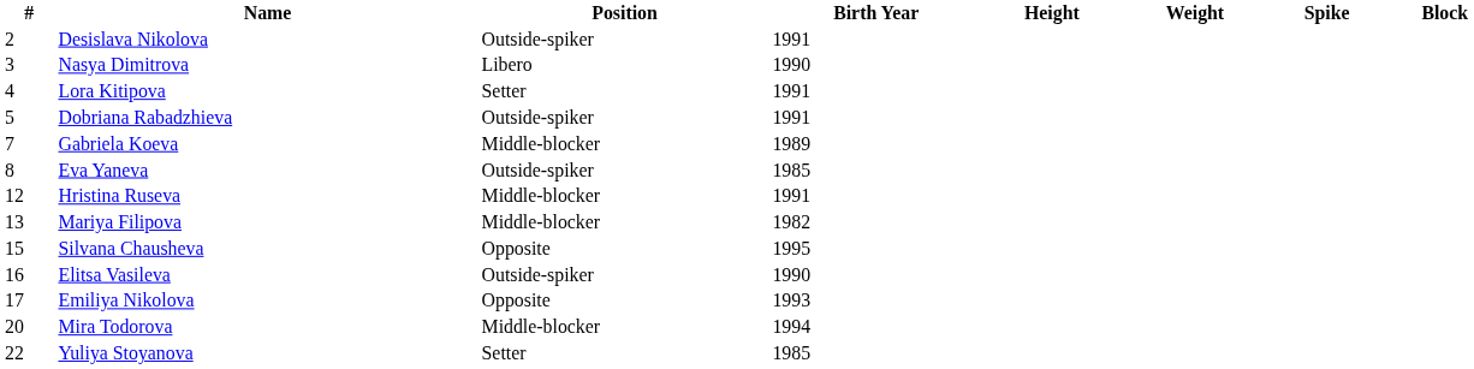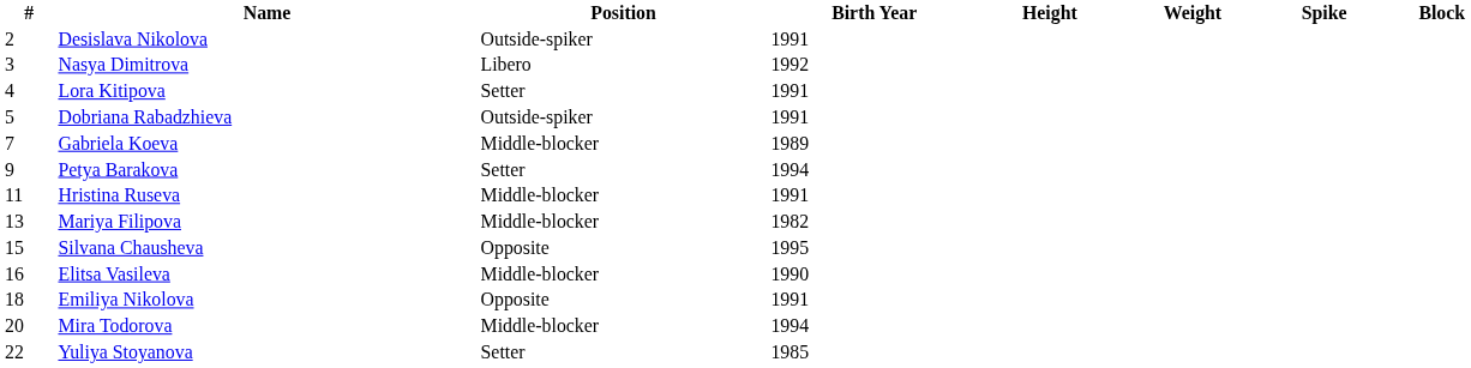Nasya Dimitrova | Birth Year: 1990 -> 1992
- row: 8 | Eva Yaneva | Outside-spiker | 1985
+ row: 9 | Petya Barakova | Setter | 1994
Hristina Ruseva | #: 12 -> 11
Elitsa Vasileva | Position: Outside-spiker -> Middle-blocker
Emiliya Nikolova | #: 17 -> 18
Emiliya Nikolova | Birth Year: 1993 -> 1991
